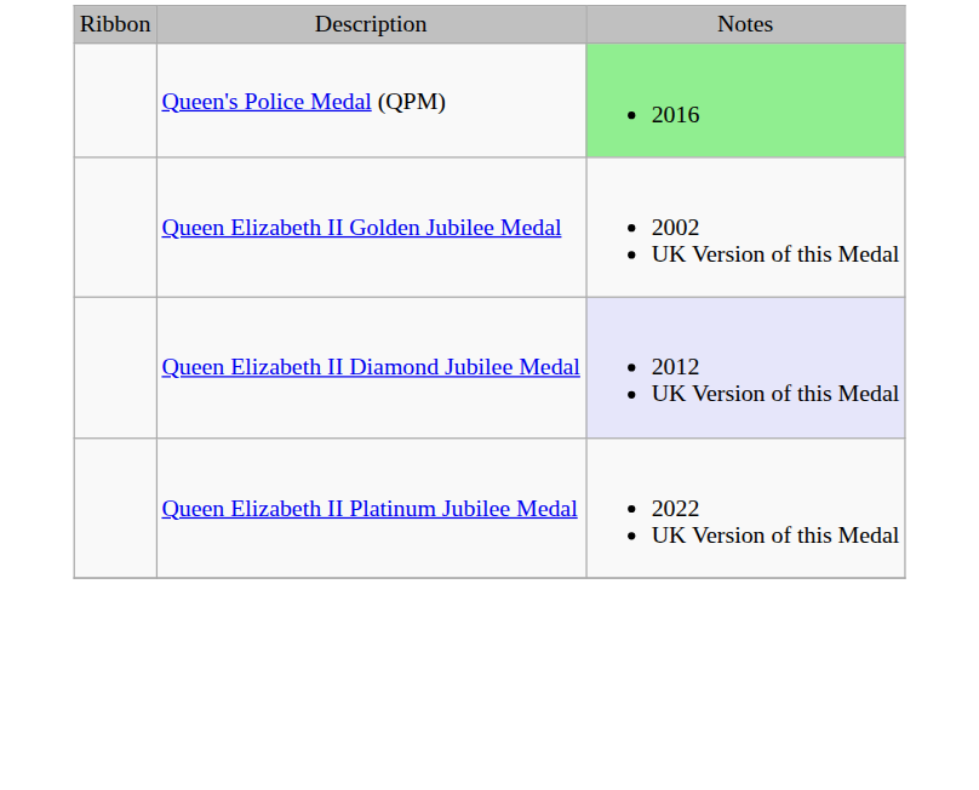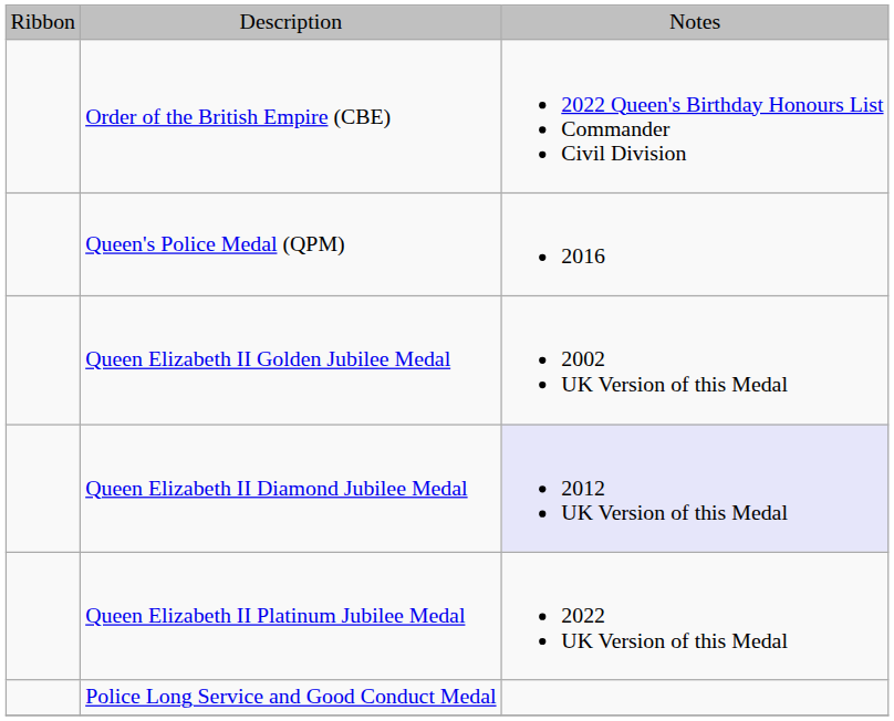+ row: Order of the British Empire (CBE) | 2022 Queen's Birthday Honours List Commander Civil Division
Queen's Police Medal (QPM) | column 3: lightgreen background -> no background
+ row: Police Long Service and Good Conduct Medal
